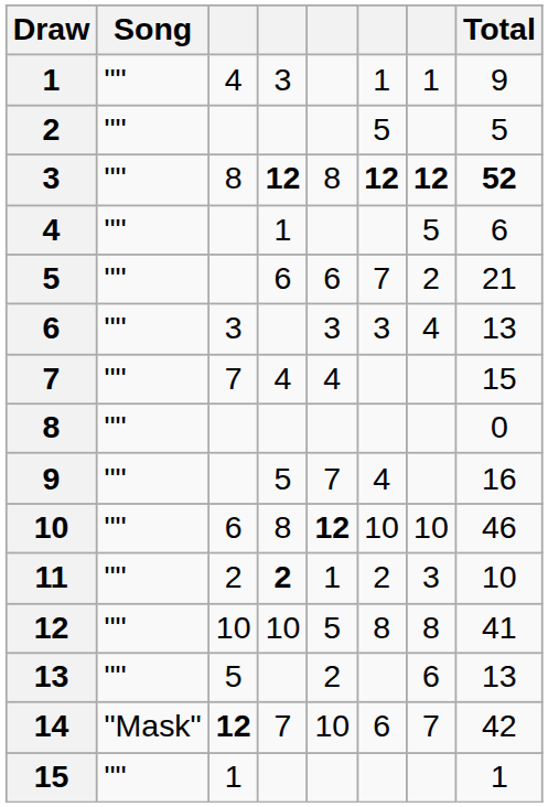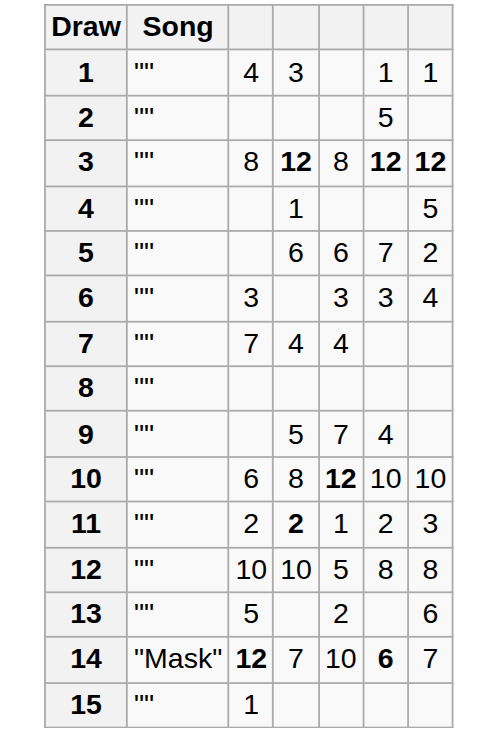- column: Total | 9 | 5 | 52 | 6 | 21 | 13 | 15 | 0 | 16 | 46 | 10 | 41 | 13 | 42 | 1
14 | column 6: normal -> bold
